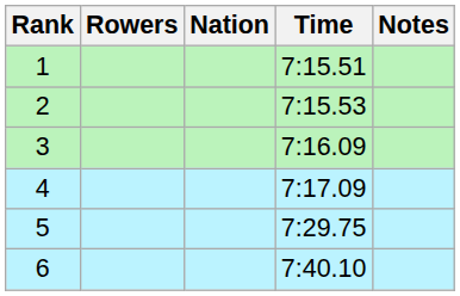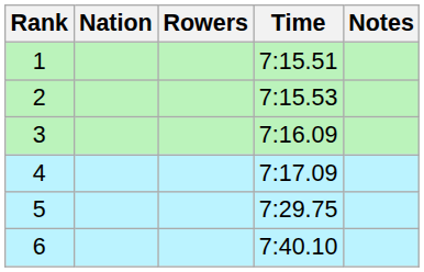columns swapped: Rowers <-> Nation
